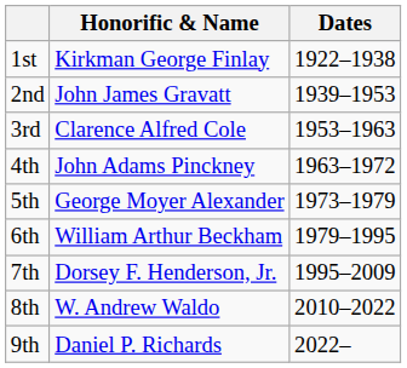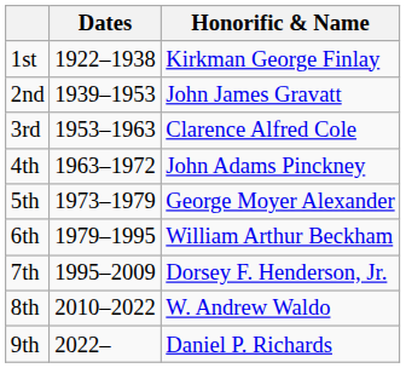columns swapped: Honorific & Name <-> Dates
